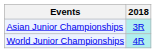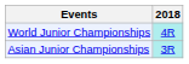rows swapped: Asian Junior Championships <-> World Junior Championships
